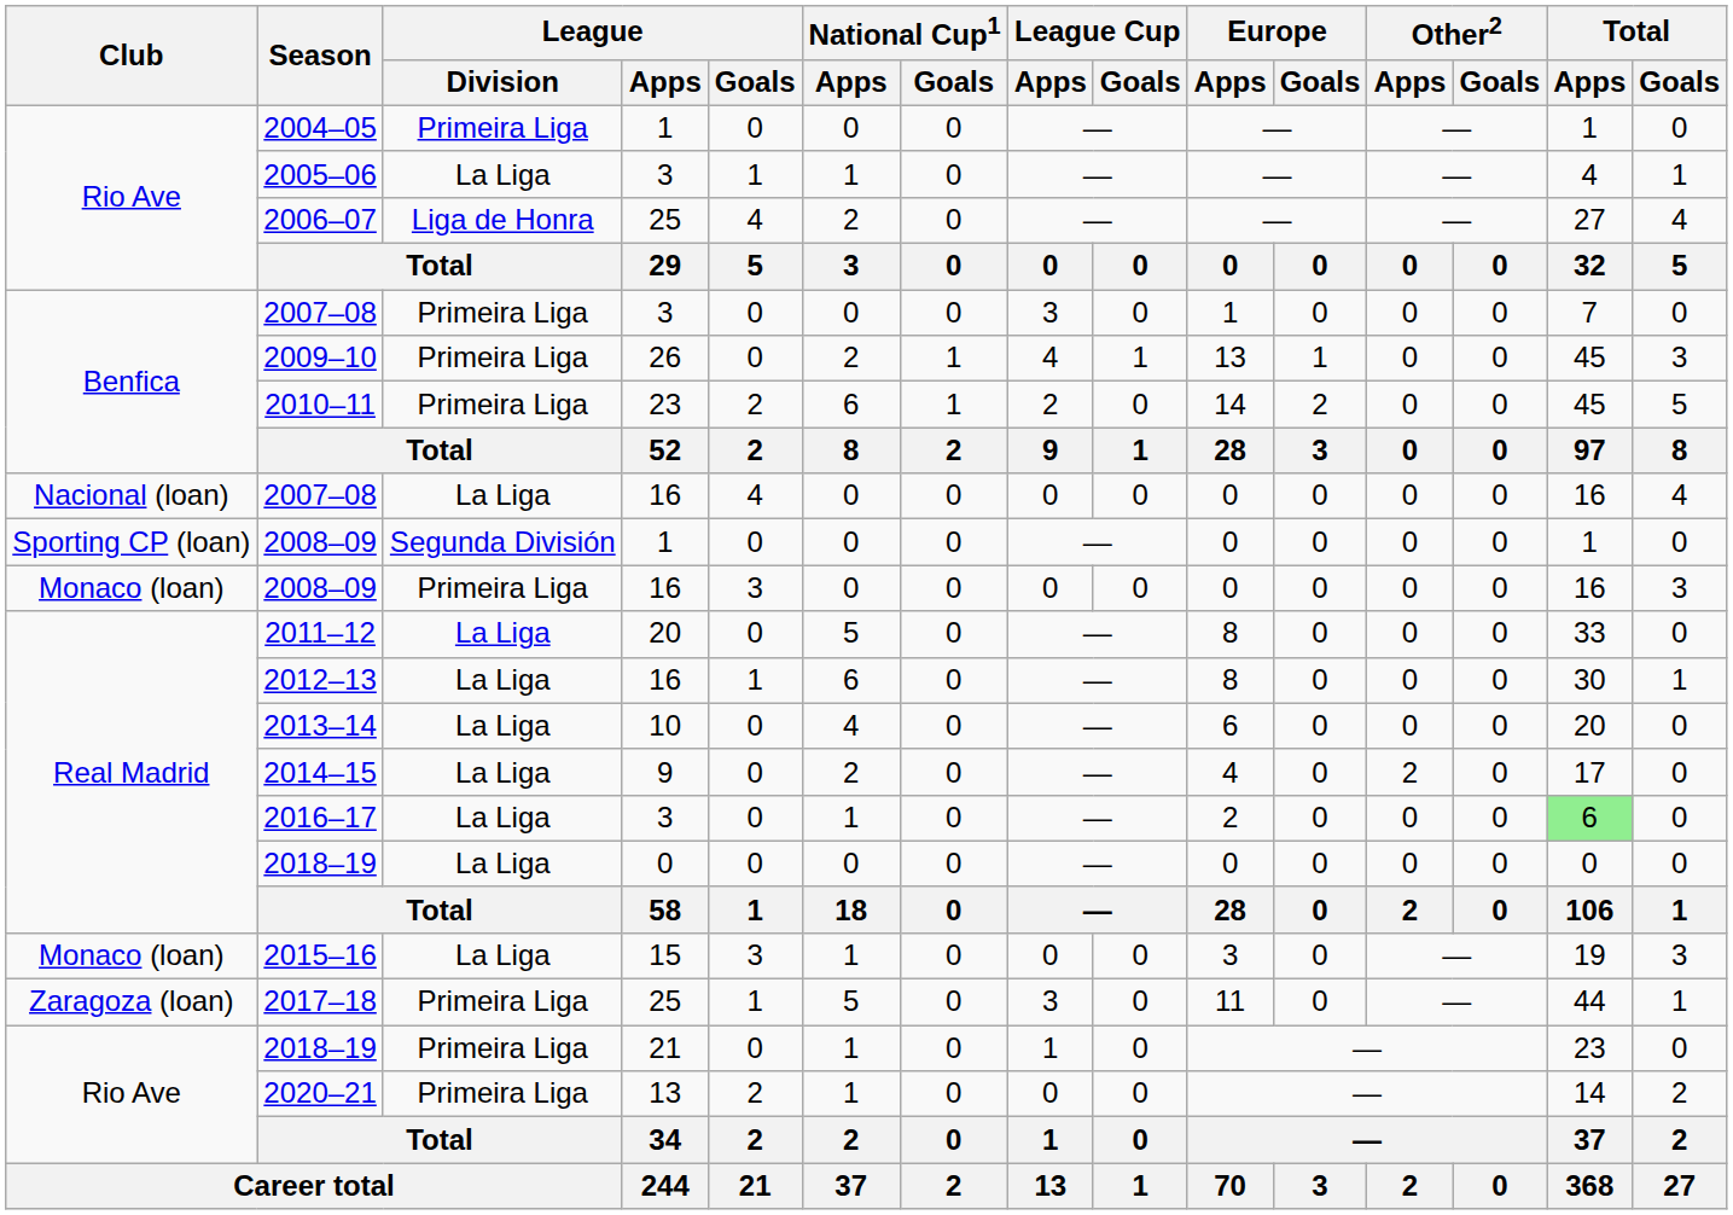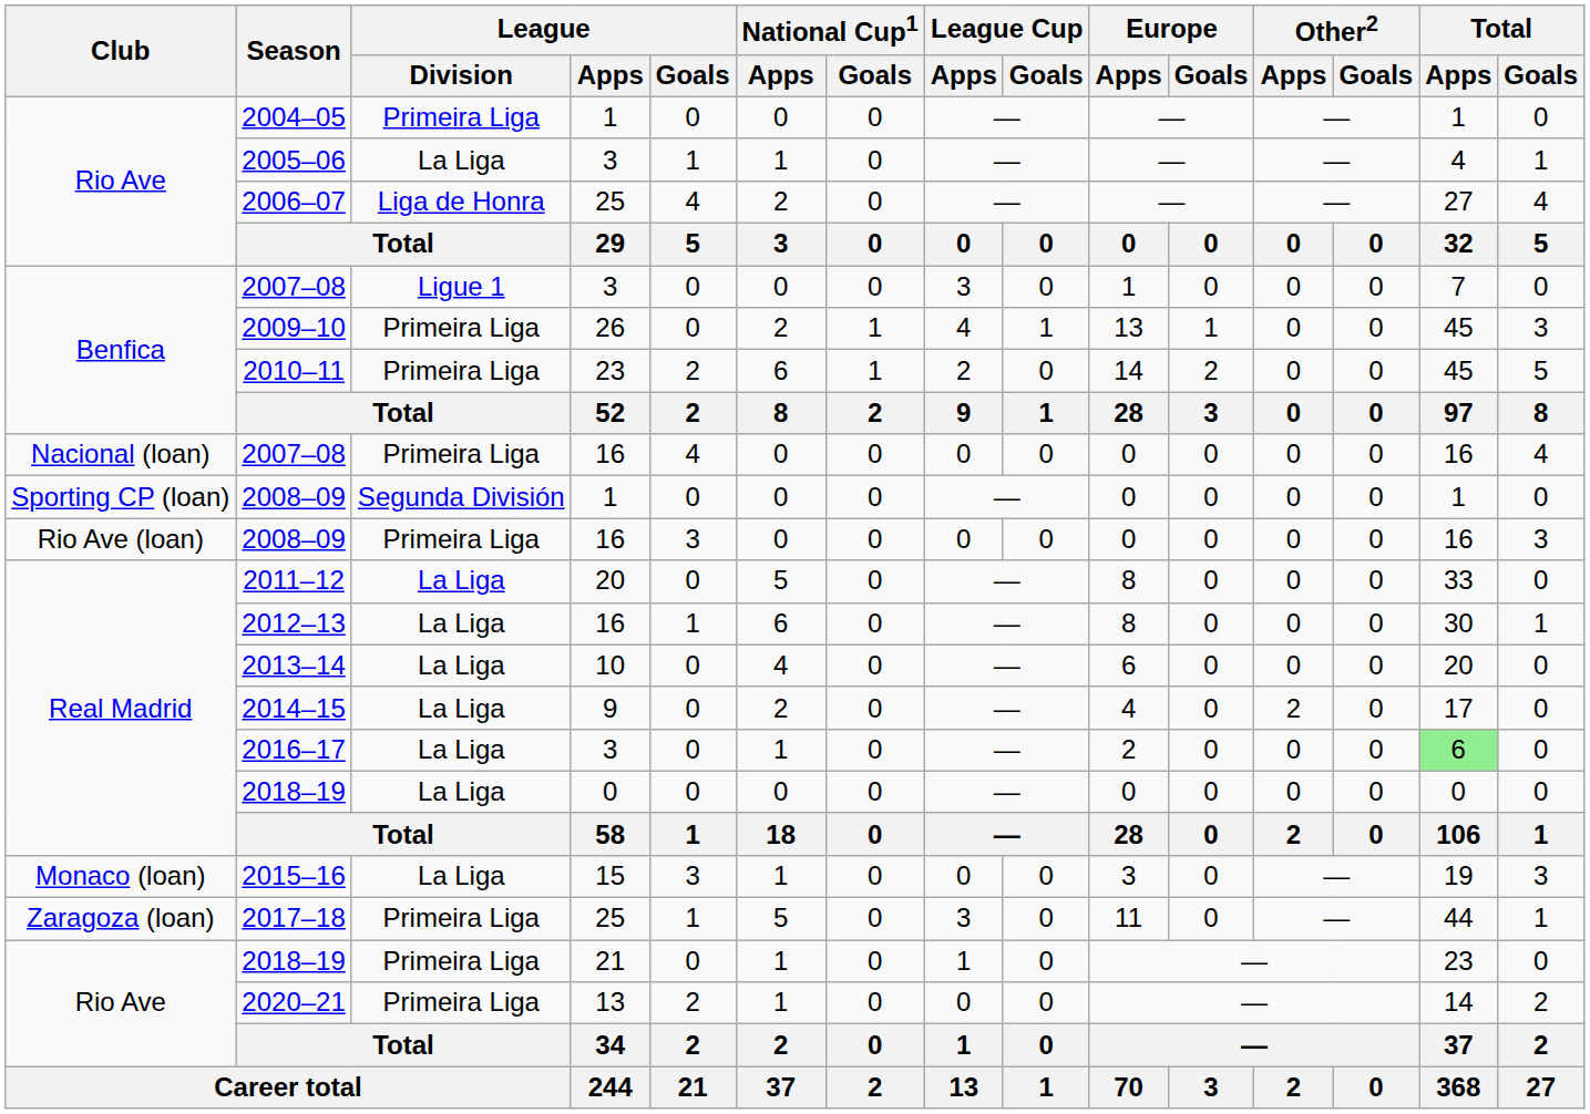2007–08 / 3 | League / Division: Primeira Liga -> Ligue 1
2007–08 / 16 | League / Division: La Liga -> Primeira Liga
2008–09 / 16 | Club: Monaco (loan) -> Rio Ave (loan)
